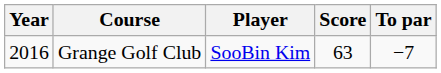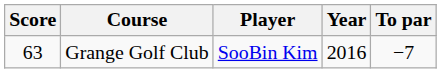columns swapped: Year <-> Score
